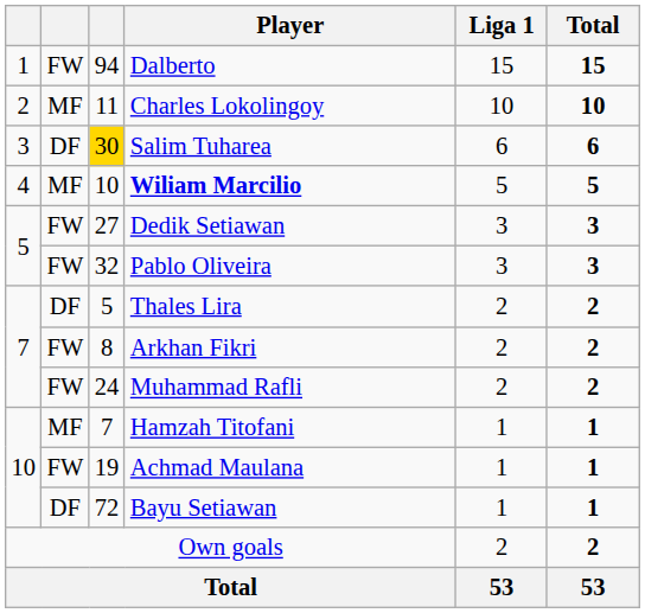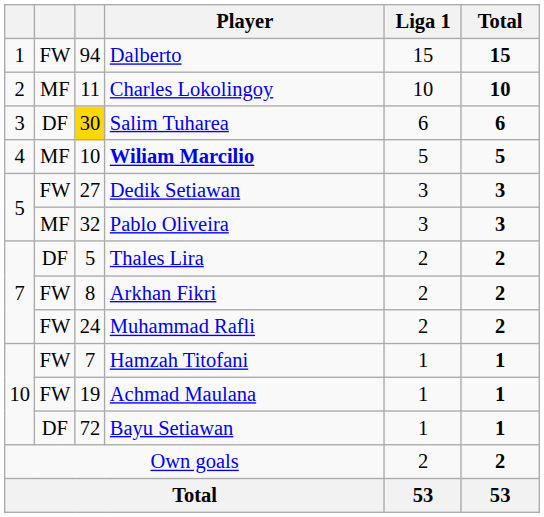Pablo Oliveira | column 2: FW -> MF
Hamzah Titofani | column 2: MF -> FW
